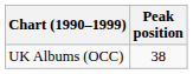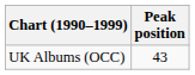UK Albums (OCC) | Peak position: 38 -> 43
